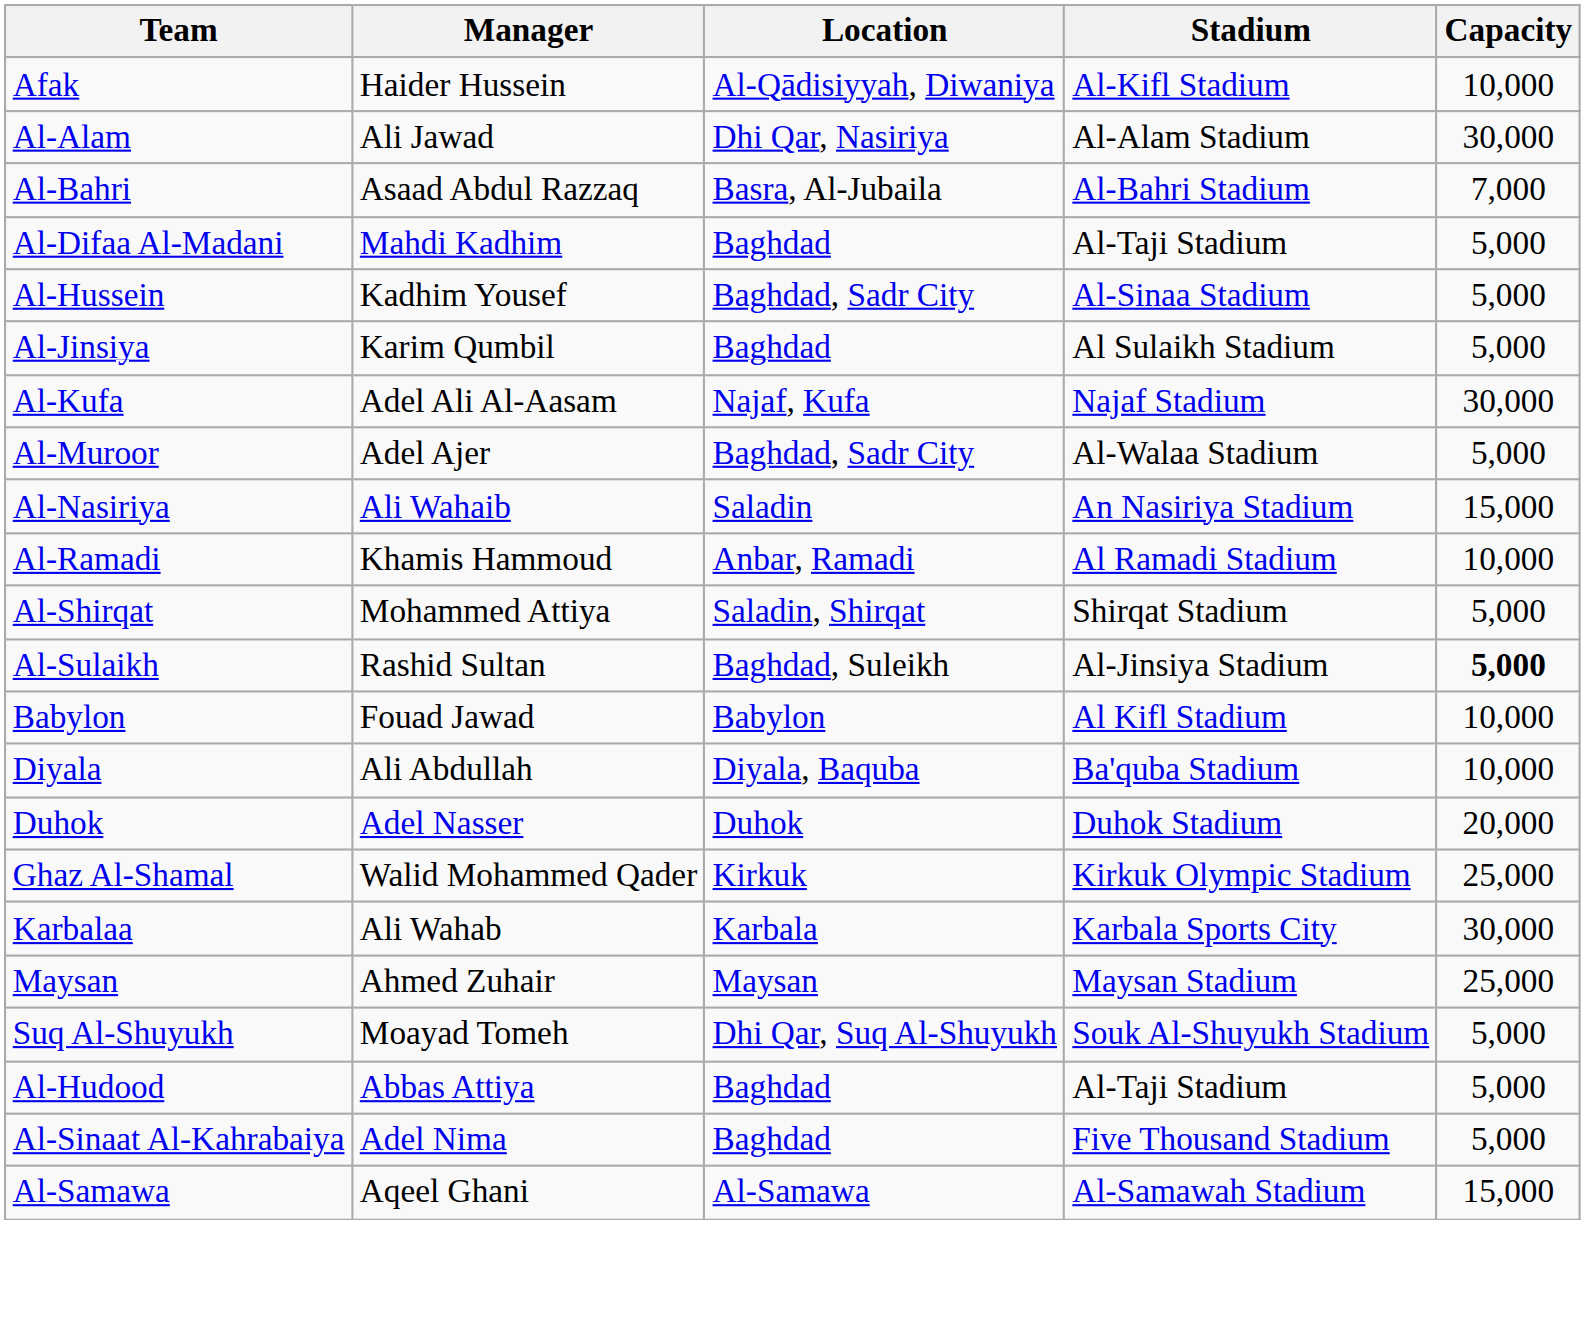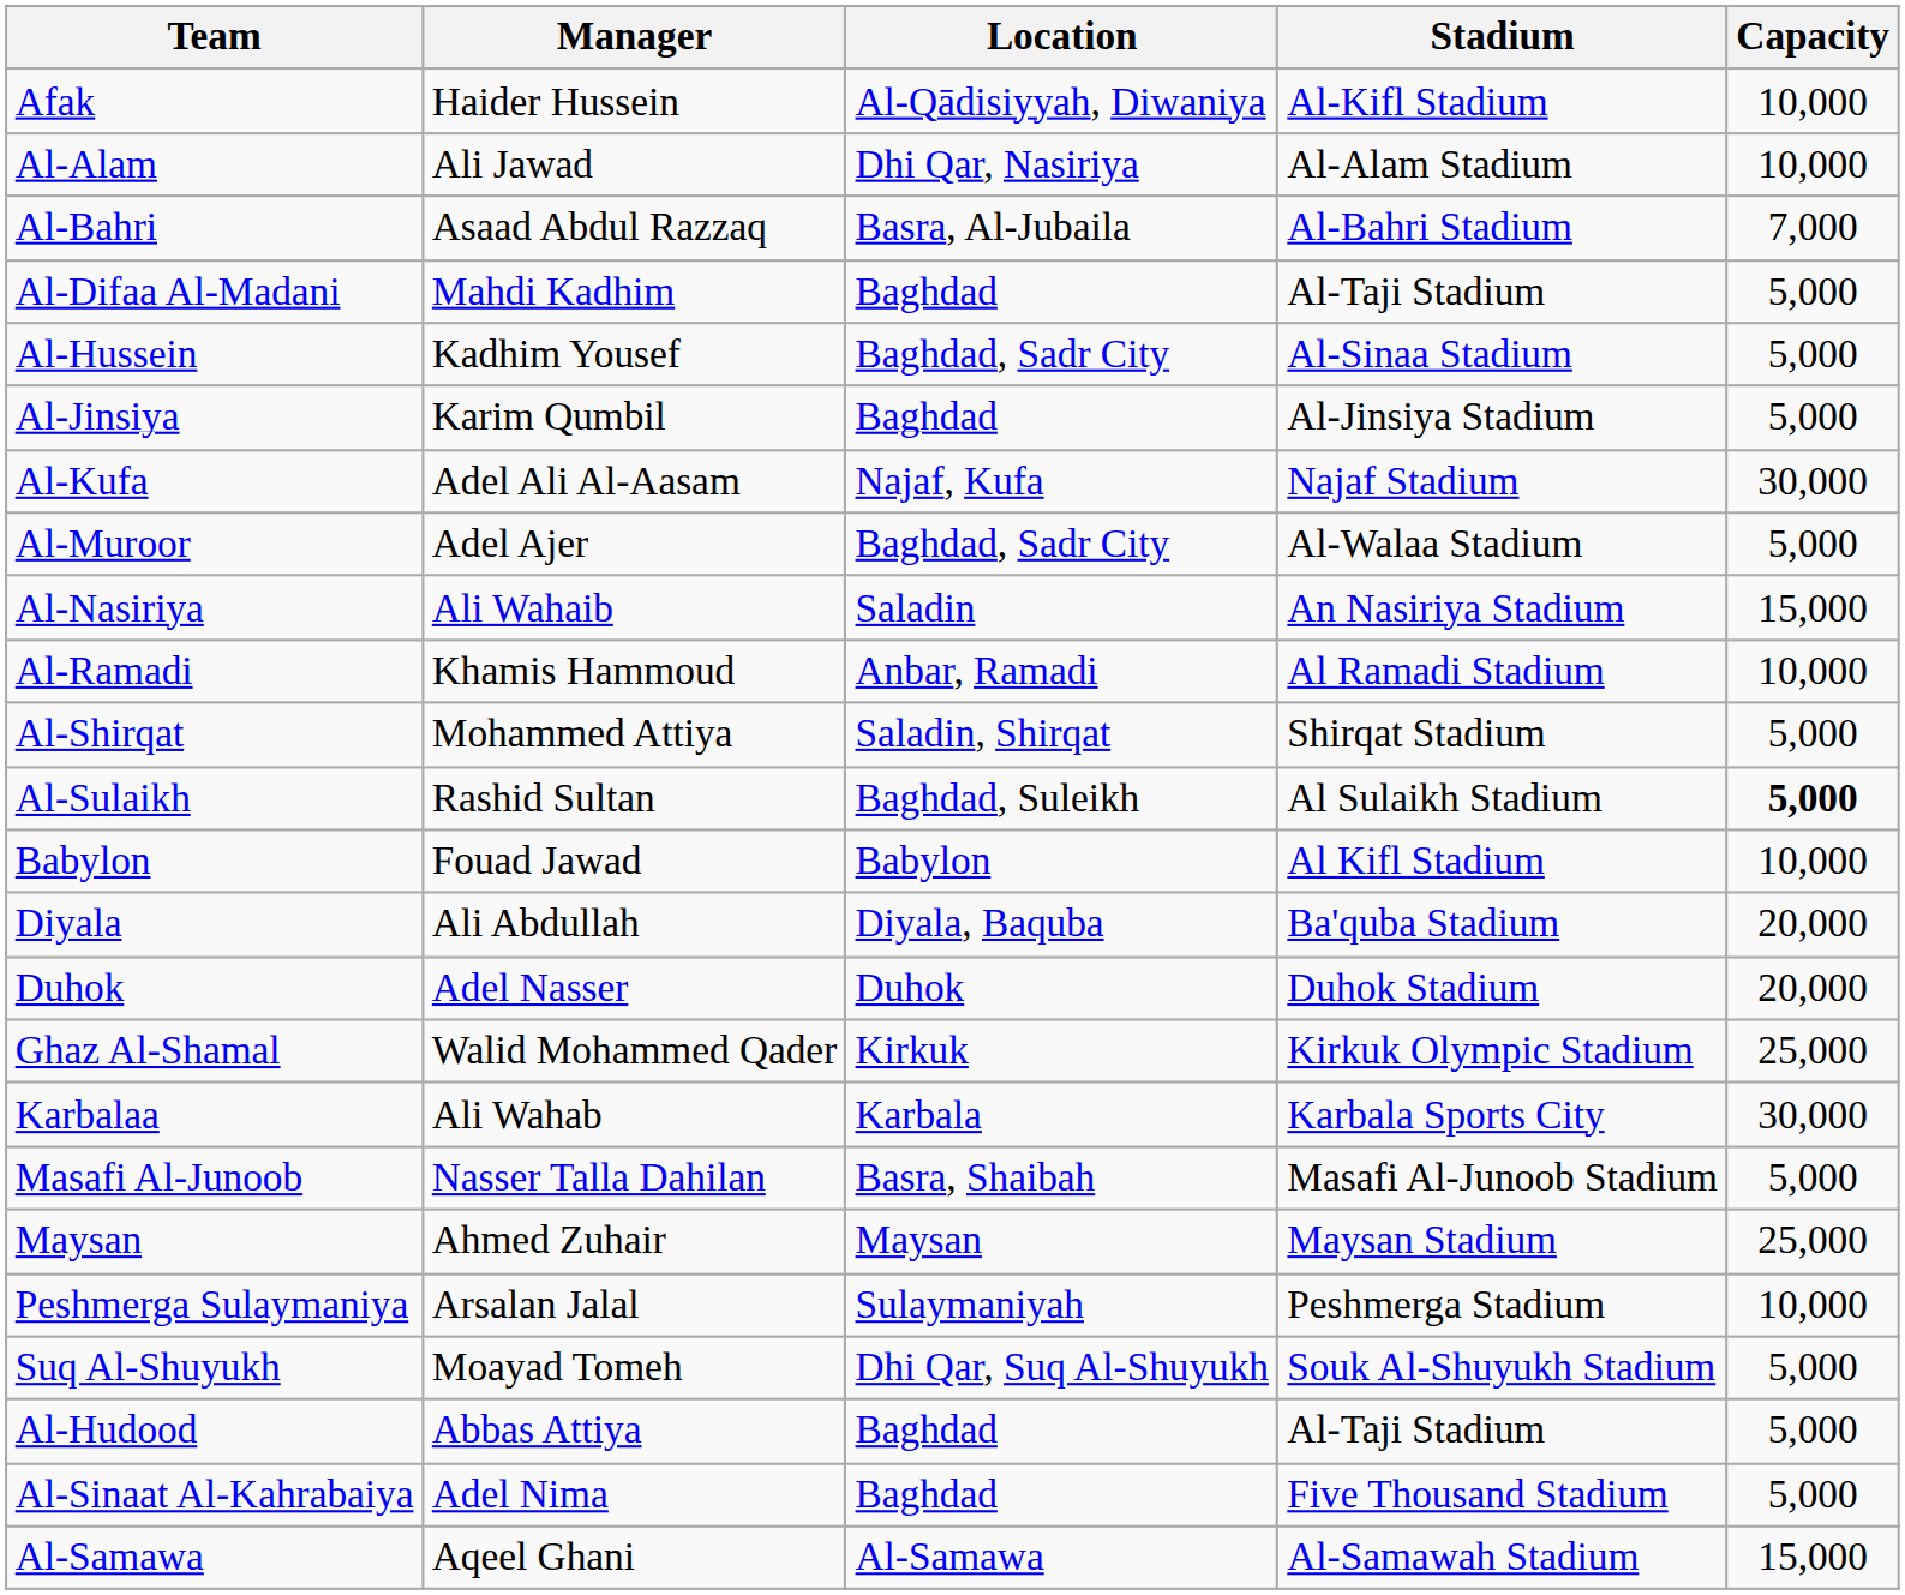Al-Alam | Capacity: 30,000 -> 10,000
Al-Jinsiya | Stadium: Al Sulaikh Stadium -> Al-Jinsiya Stadium
Al-Sulaikh | Stadium: Al-Jinsiya Stadium -> Al Sulaikh Stadium
Diyala | Capacity: 10,000 -> 20,000
+ row: Masafi Al-Junoob | Nasser Talla Dahilan | Basra, Shaibah | Masafi Al-Junoob Stadium | 5,000
+ row: Peshmerga Sulaymaniya | Arsalan Jalal | Sulaymaniyah | Peshmerga Stadium | 10,000
